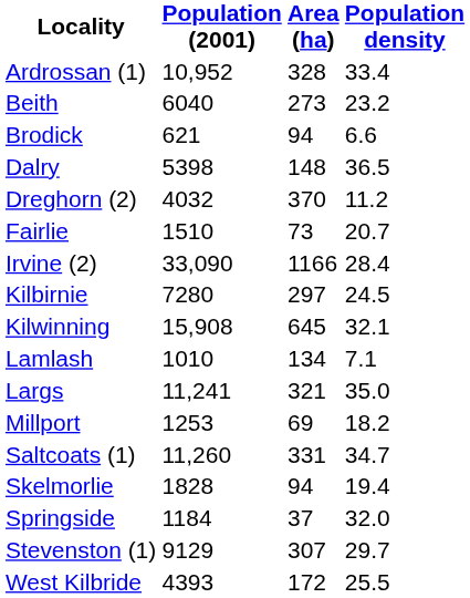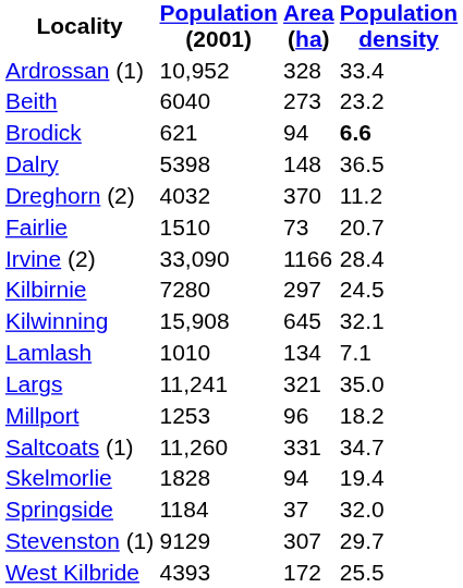Brodick | Population density: normal -> bold
Millport | Area (ha): 69 -> 96
